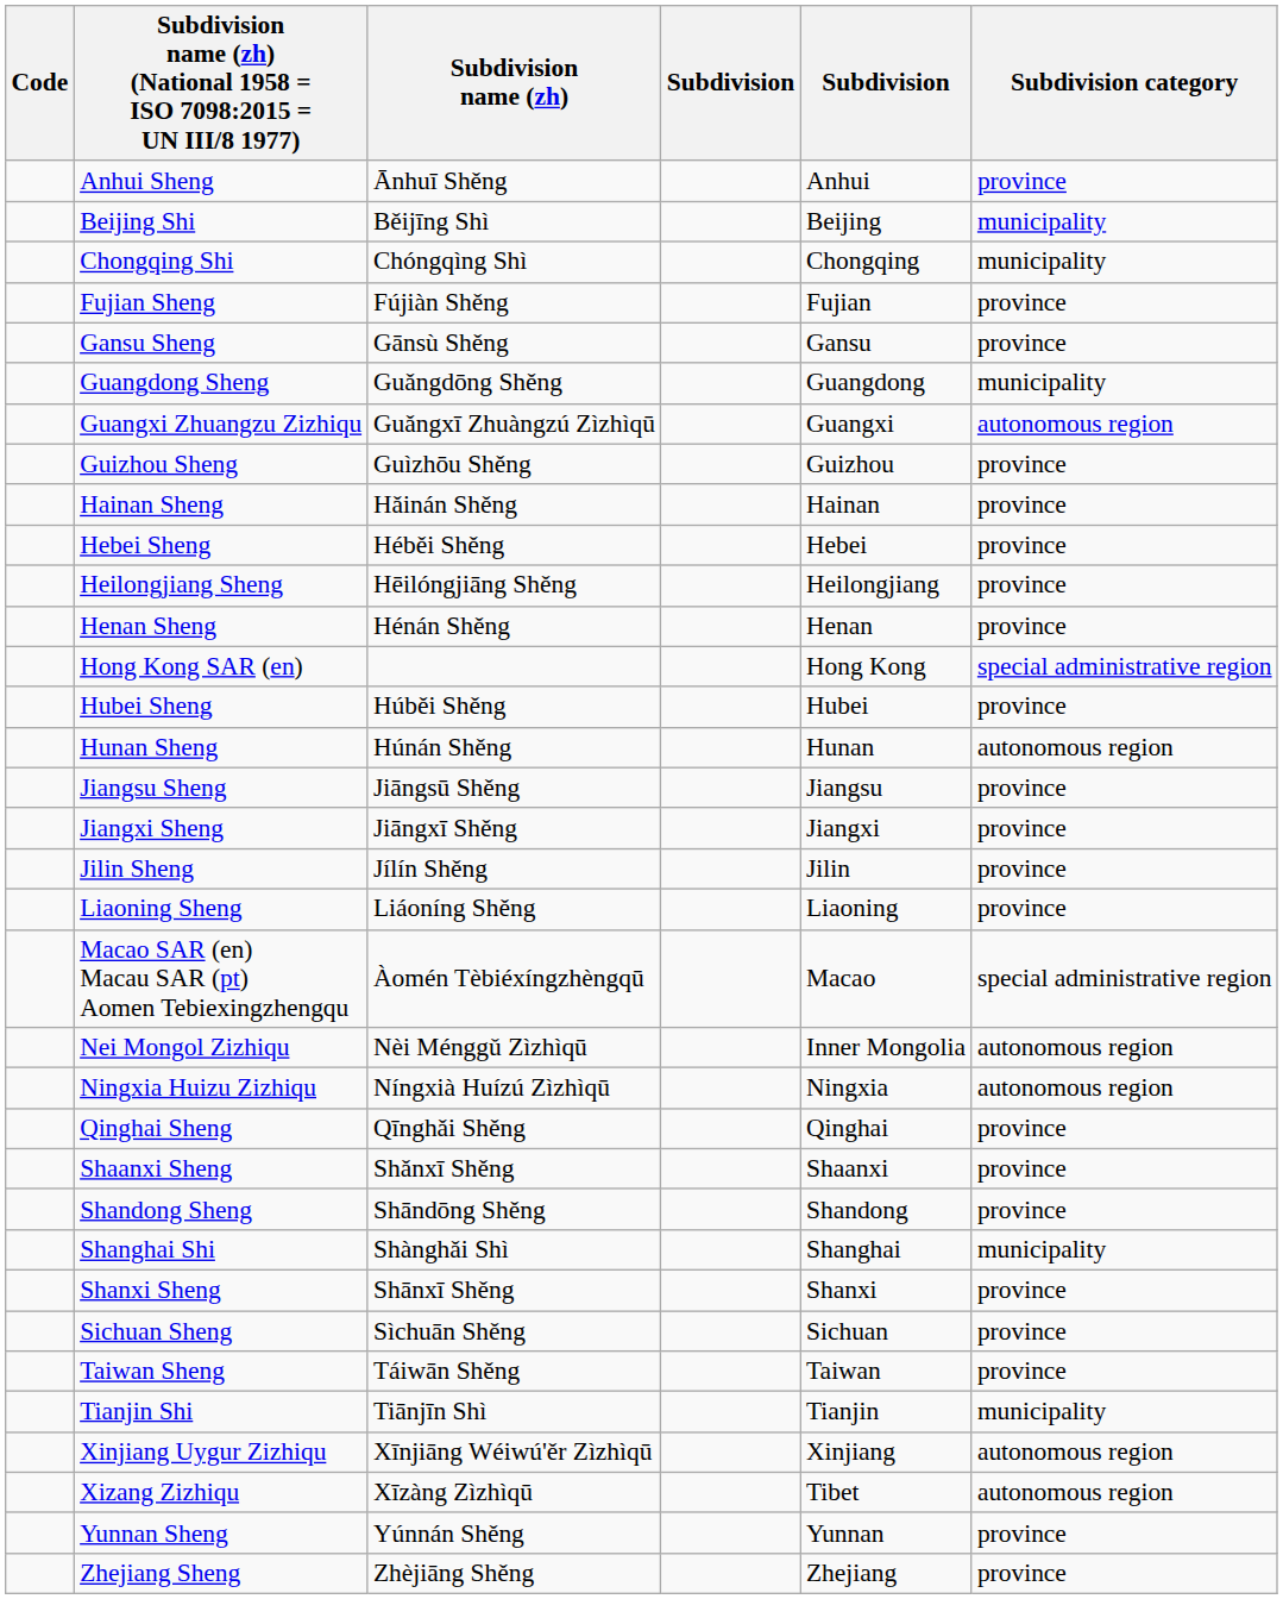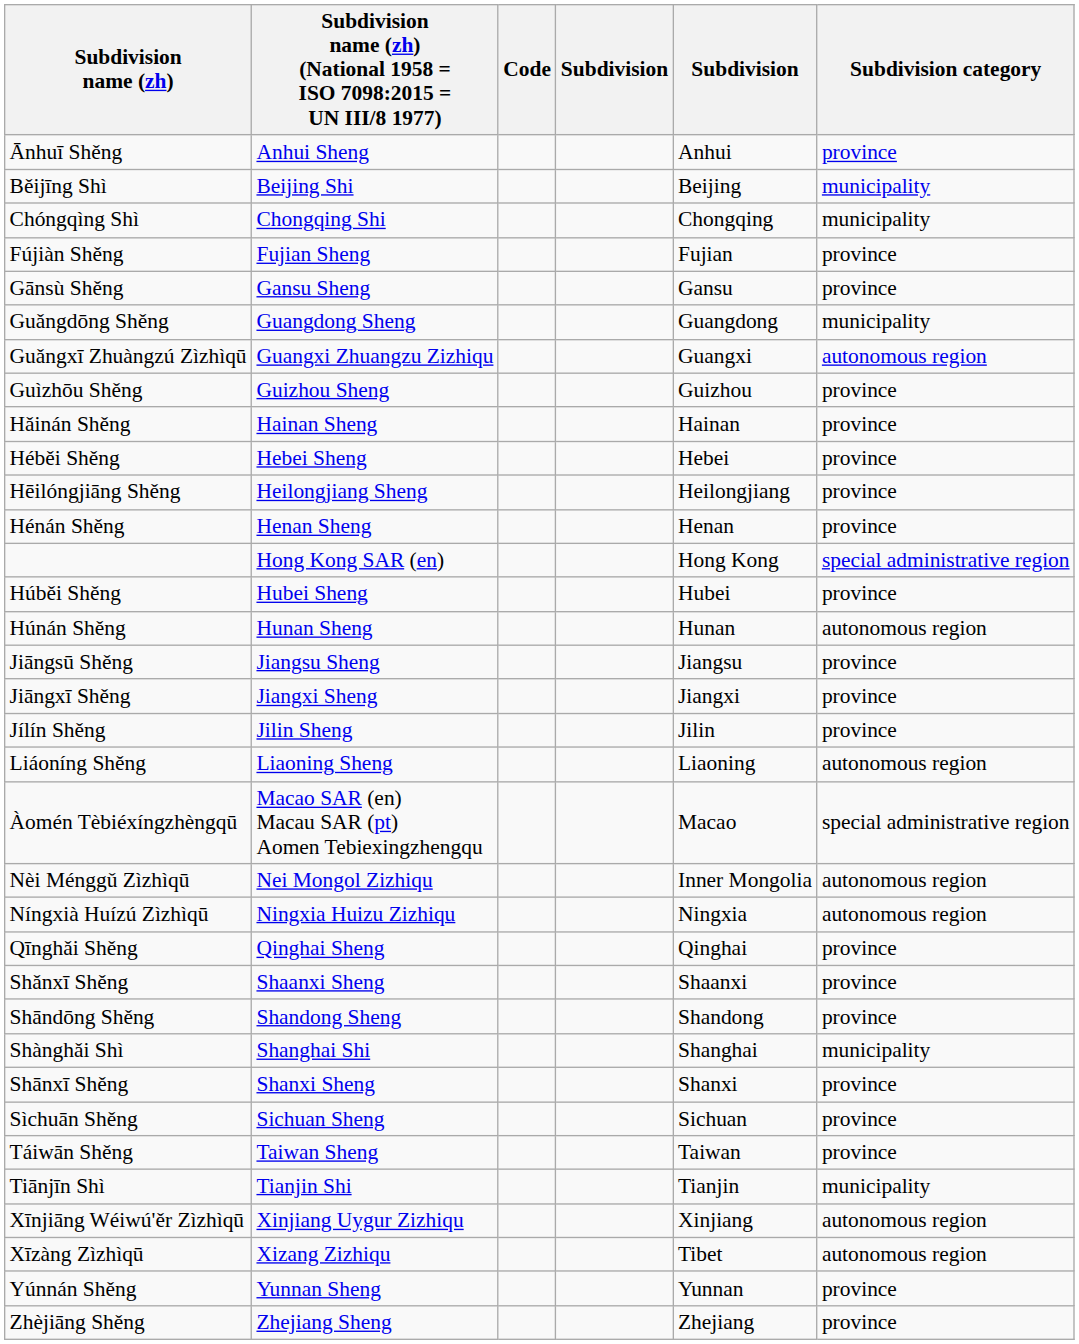columns swapped: Code <-> Subdivision name (zh)
Liaoning Sheng | Subdivision category: province -> autonomous region
